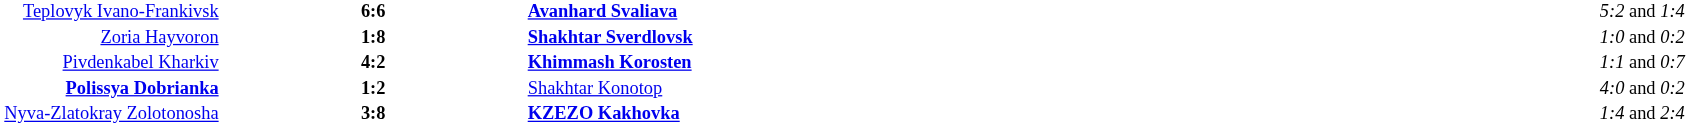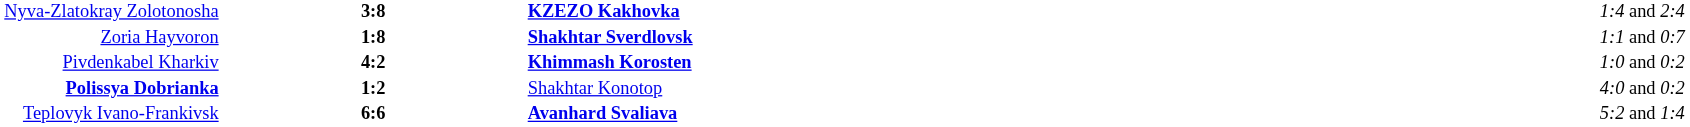rows swapped: Teplovyk Ivano-Frankivsk <-> Nyva-Zlatokray Zolotonosha
Zoria Hayvoron | column 4: 1:0 and 0:2 -> 1:1 and 0:7
Pivdenkabel Kharkiv | column 4: 1:1 and 0:7 -> 1:0 and 0:2
